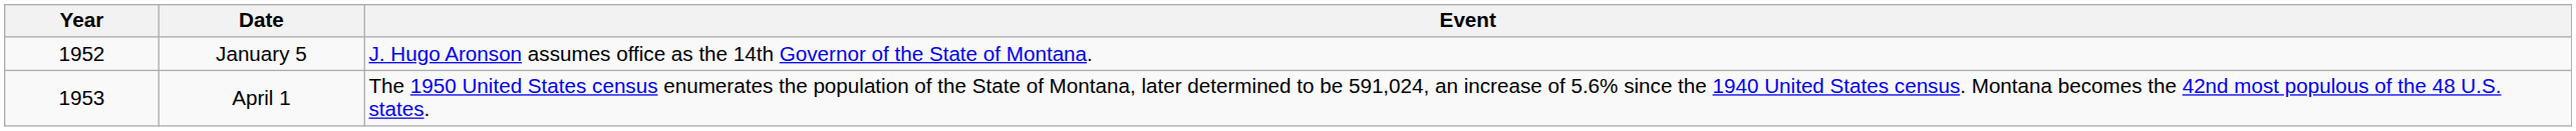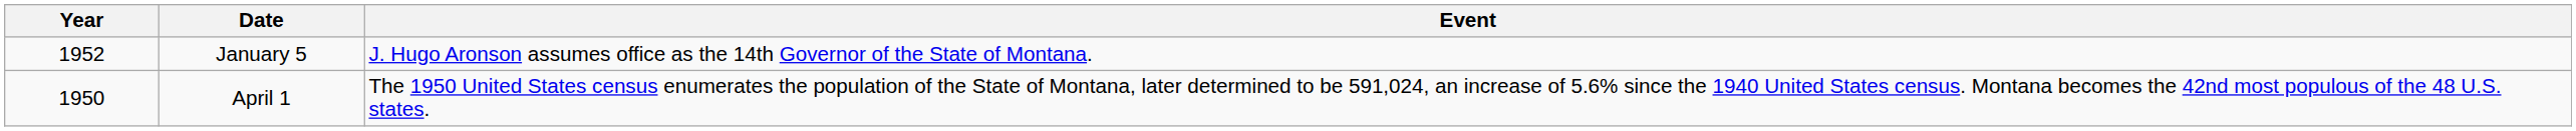April 1 | Year: 1953 -> 1950
